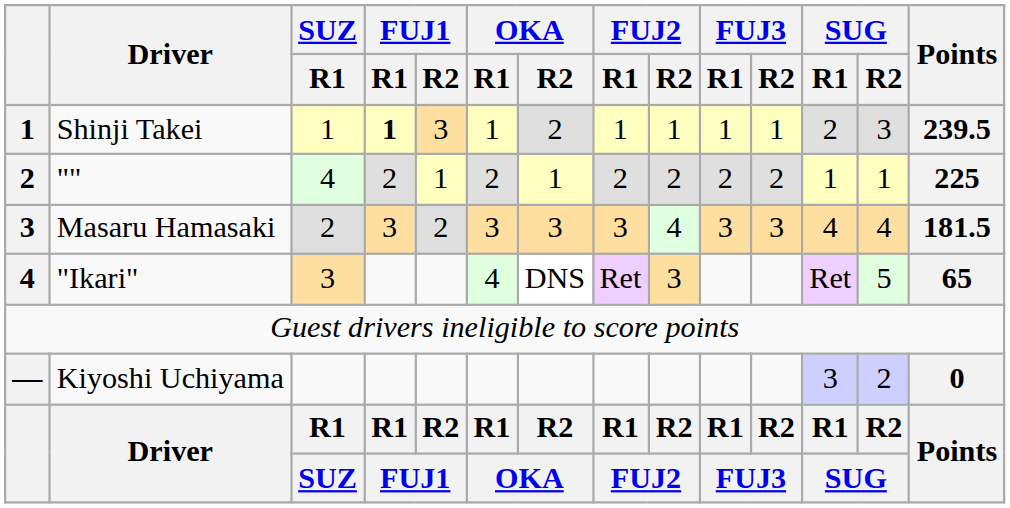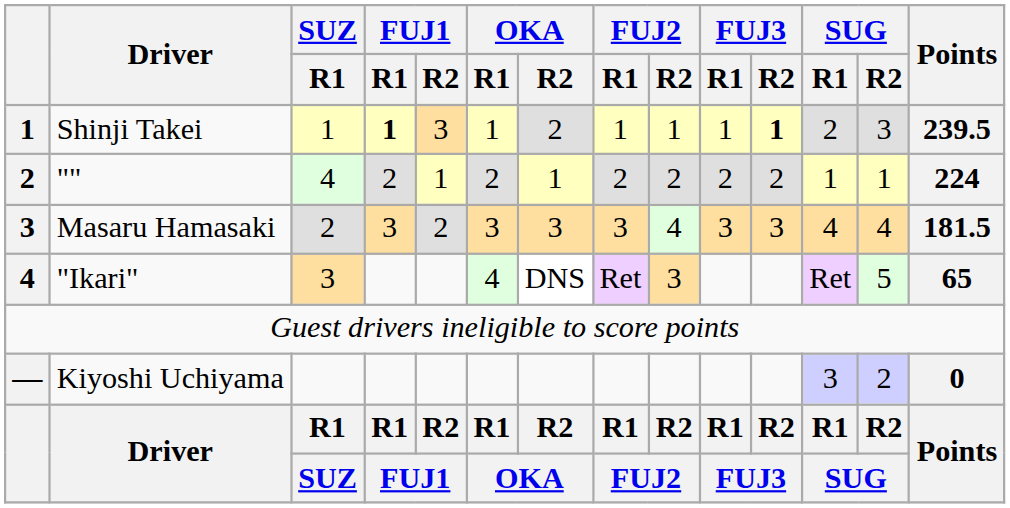Shinji Takei | FUJ3 / R2: normal -> bold
"" | Points: 225 -> 224
